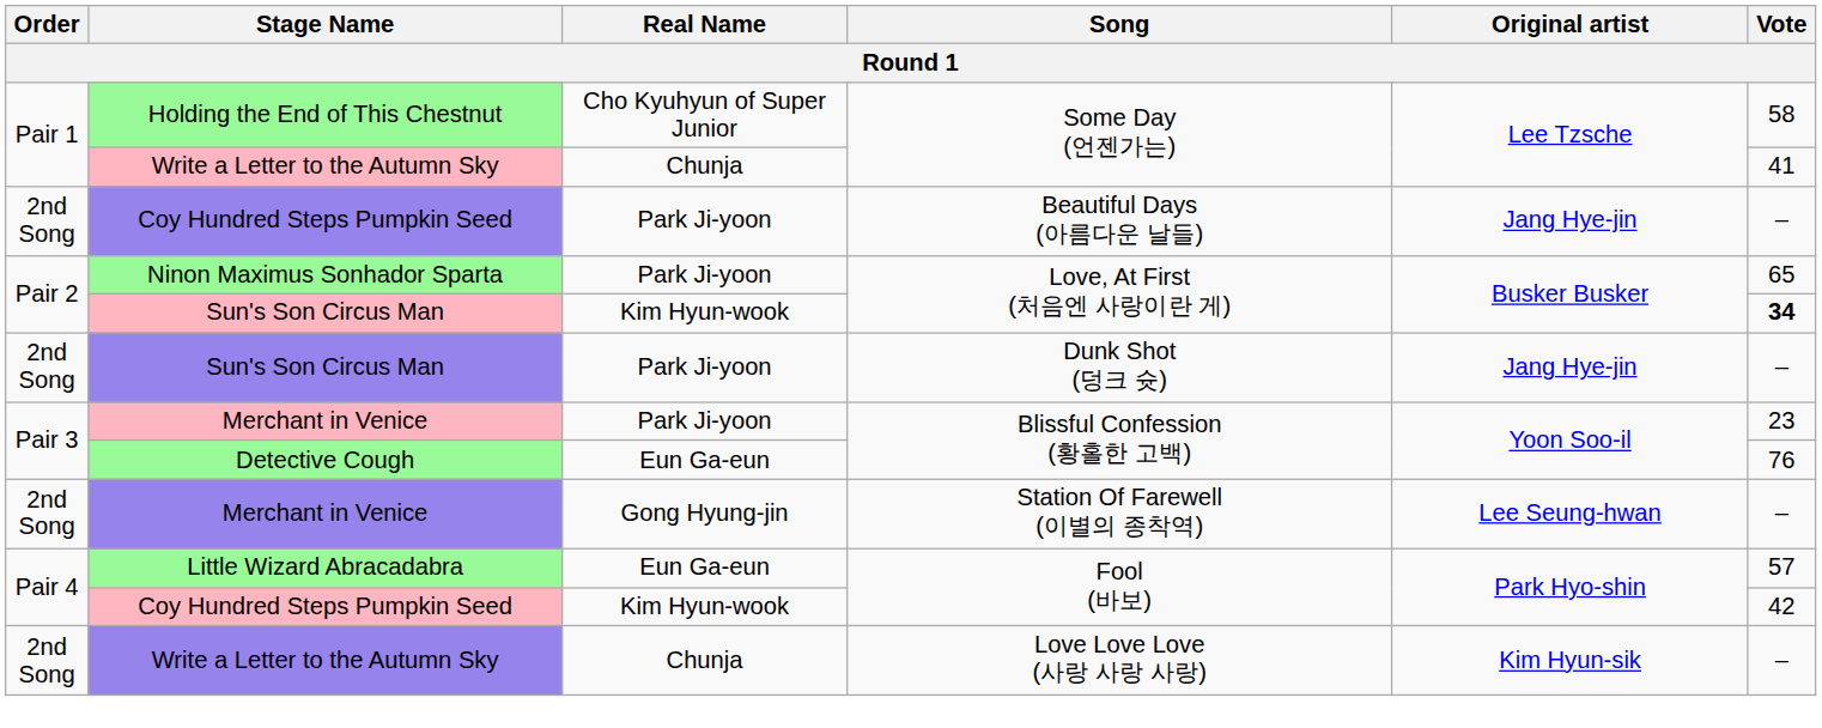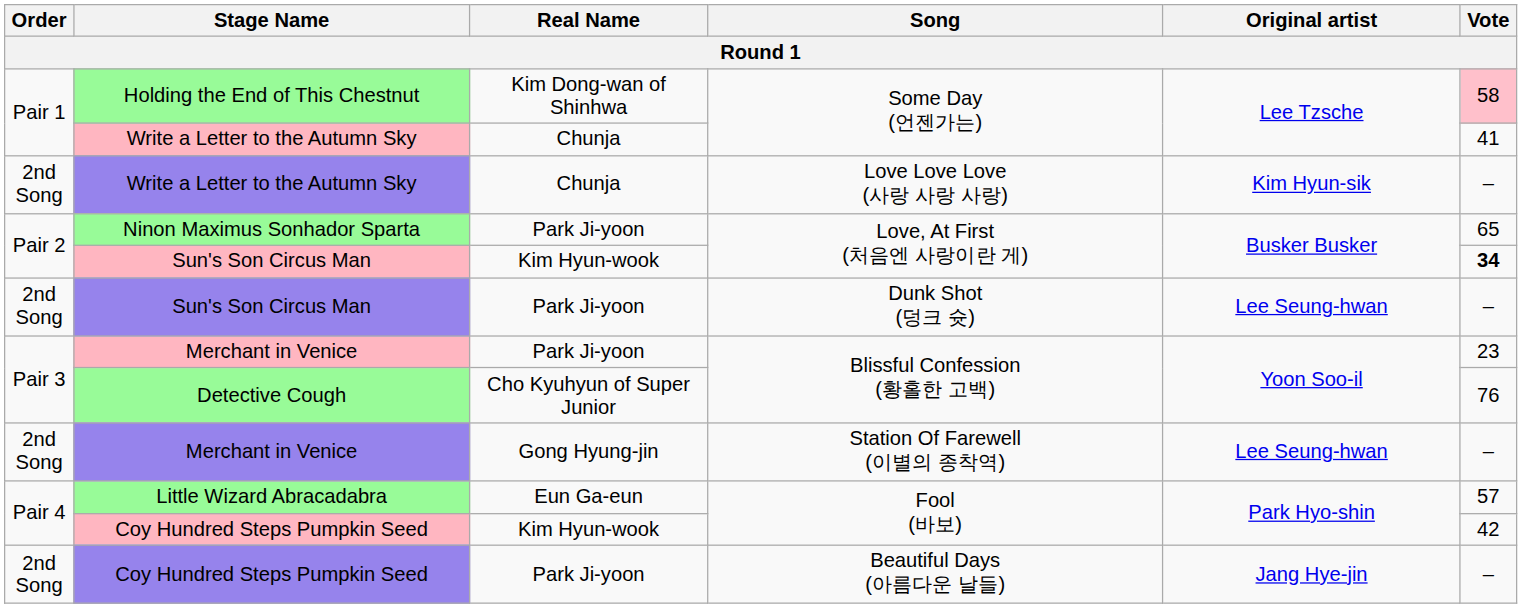Holding the End of This Chestnut | Real Name: Cho Kyuhyun of Super Junior -> Kim Dong-wan of Shinhwa
Holding the End of This Chestnut | Vote: no background -> pink background
rows swapped: Write a Letter to the Autumn Sky / Love Love Love (사랑 사랑 사랑) <-> Coy Hundred Steps Pumpkin Seed / Beautiful Days (아름다운 날들)
Sun's Son Circus Man / Dunk Shot (덩크 슛) | Original artist: Jang Hye-jin -> Lee Seung-hwan
Detective Cough | Real Name: Eun Ga-eun -> Cho Kyuhyun of Super Junior
